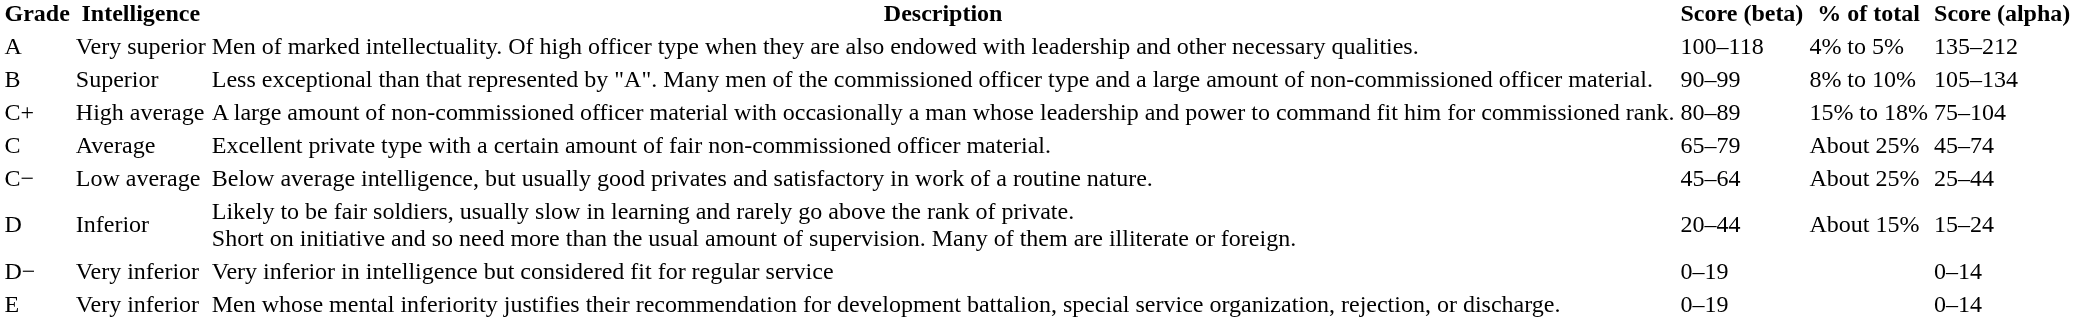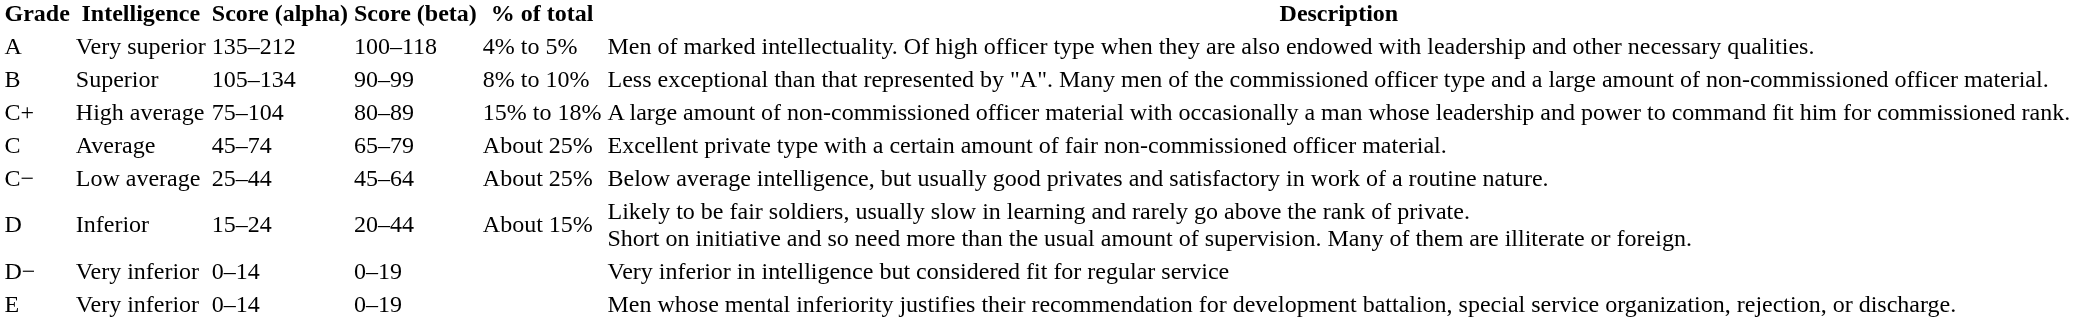columns swapped: Score (alpha) <-> Description
